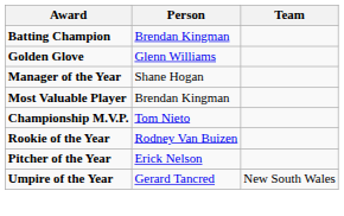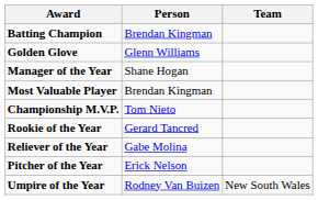Rookie of the Year | Person: Rodney Van Buizen -> Gerard Tancred
+ row: Reliever of the Year | Gabe Molina
Umpire of the Year | Person: Gerard Tancred -> Rodney Van Buizen
